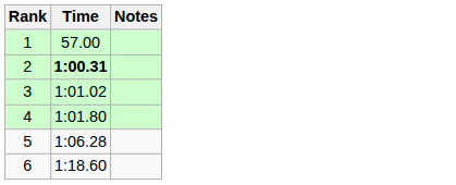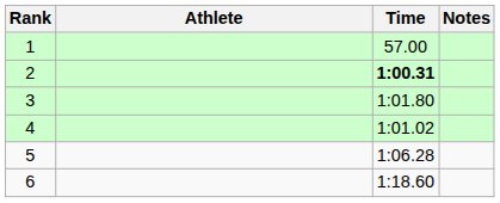+ column: Athlete
3 | Time: 1:01.02 -> 1:01.80
4 | Time: 1:01.80 -> 1:01.02
